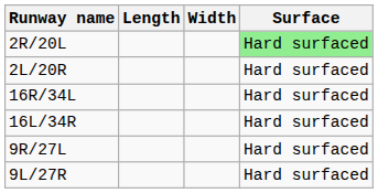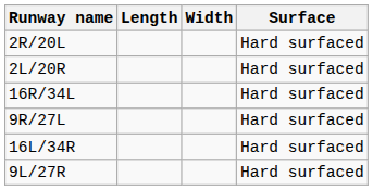2R/20L | Surface: lightgreen background -> no background
rows swapped: 16L/34R <-> 9R/27L
